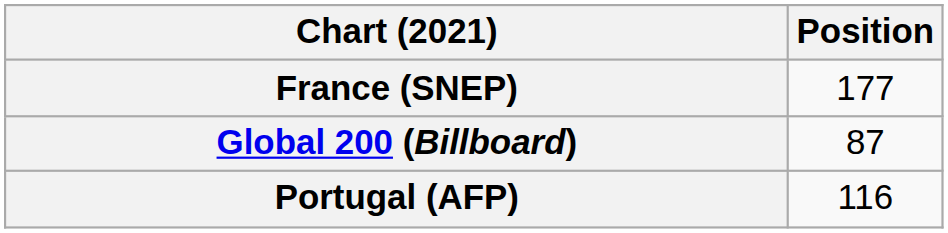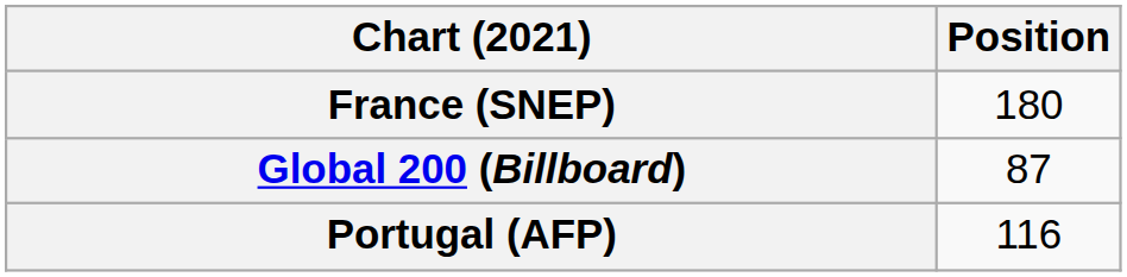France (SNEP) | Position: 177 -> 180
